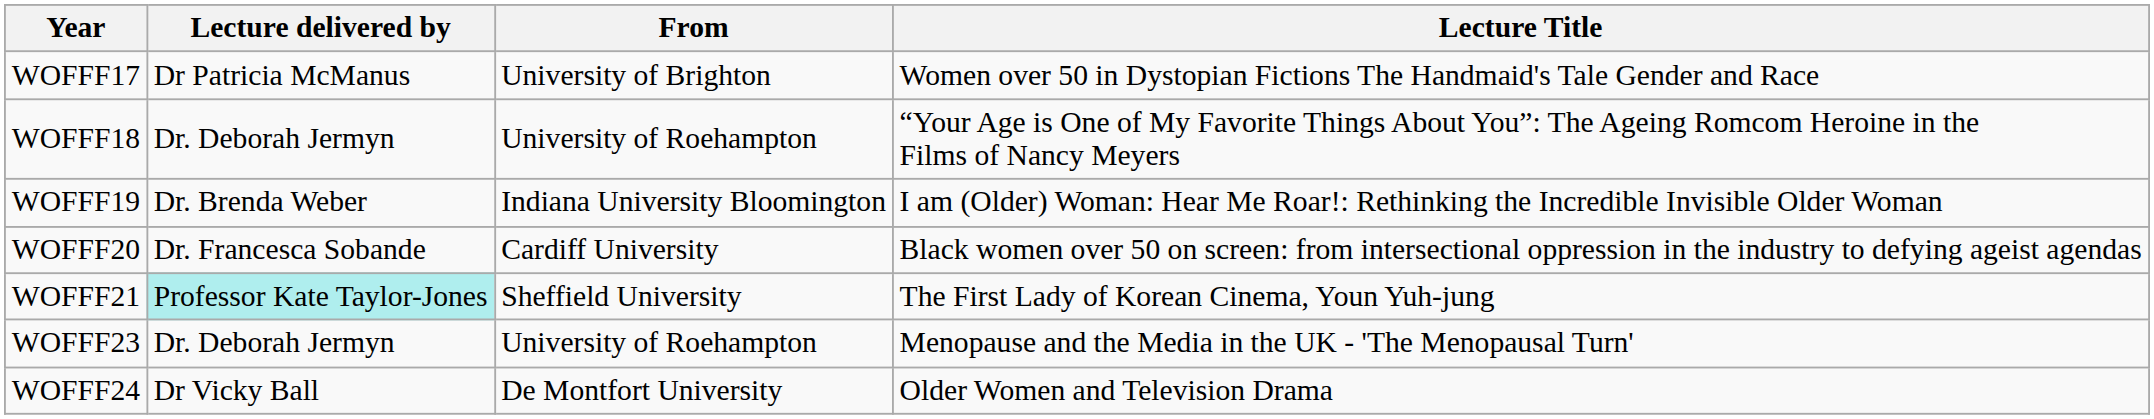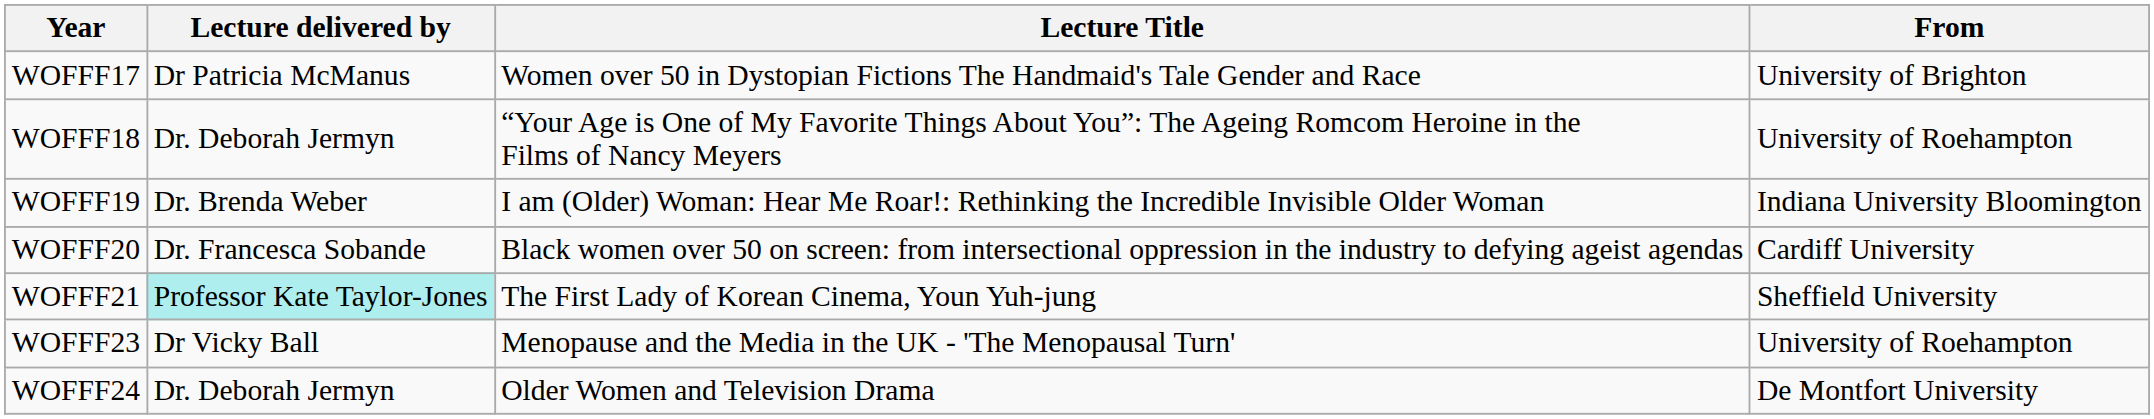columns swapped: From <-> Lecture Title
WOFFF23 | Lecture delivered by: Dr. Deborah Jermyn -> Dr Vicky Ball
WOFFF24 | Lecture delivered by: Dr Vicky Ball -> Dr. Deborah Jermyn
